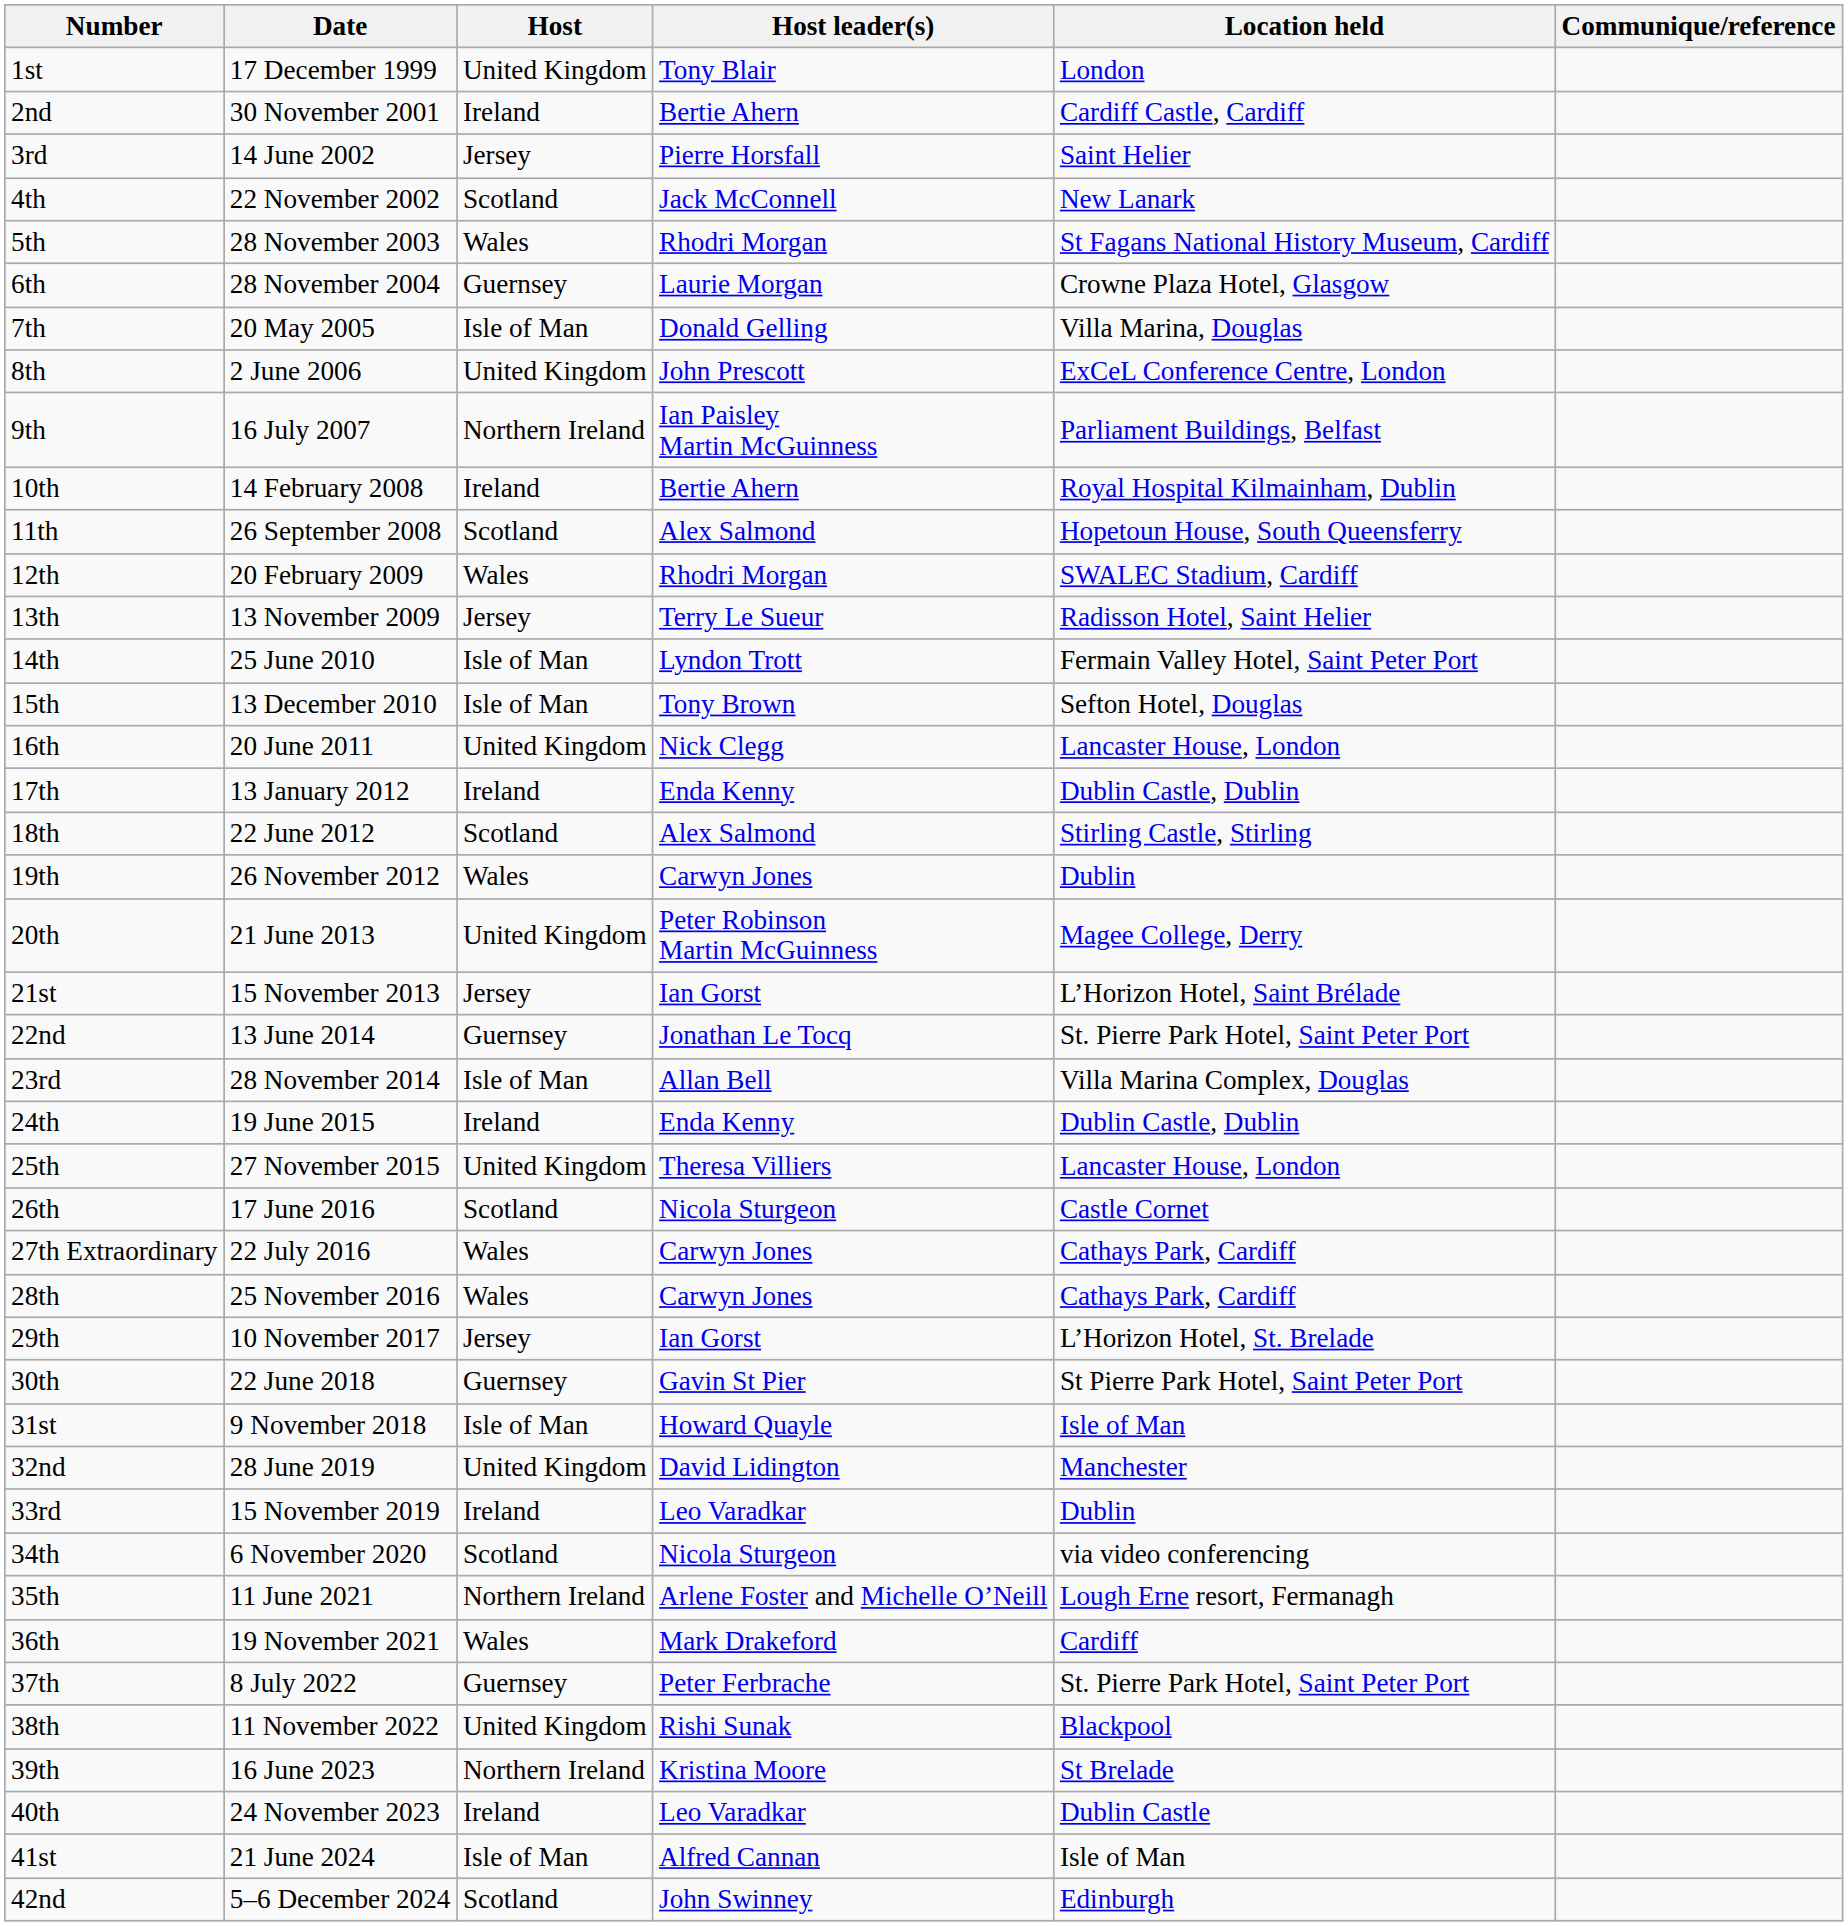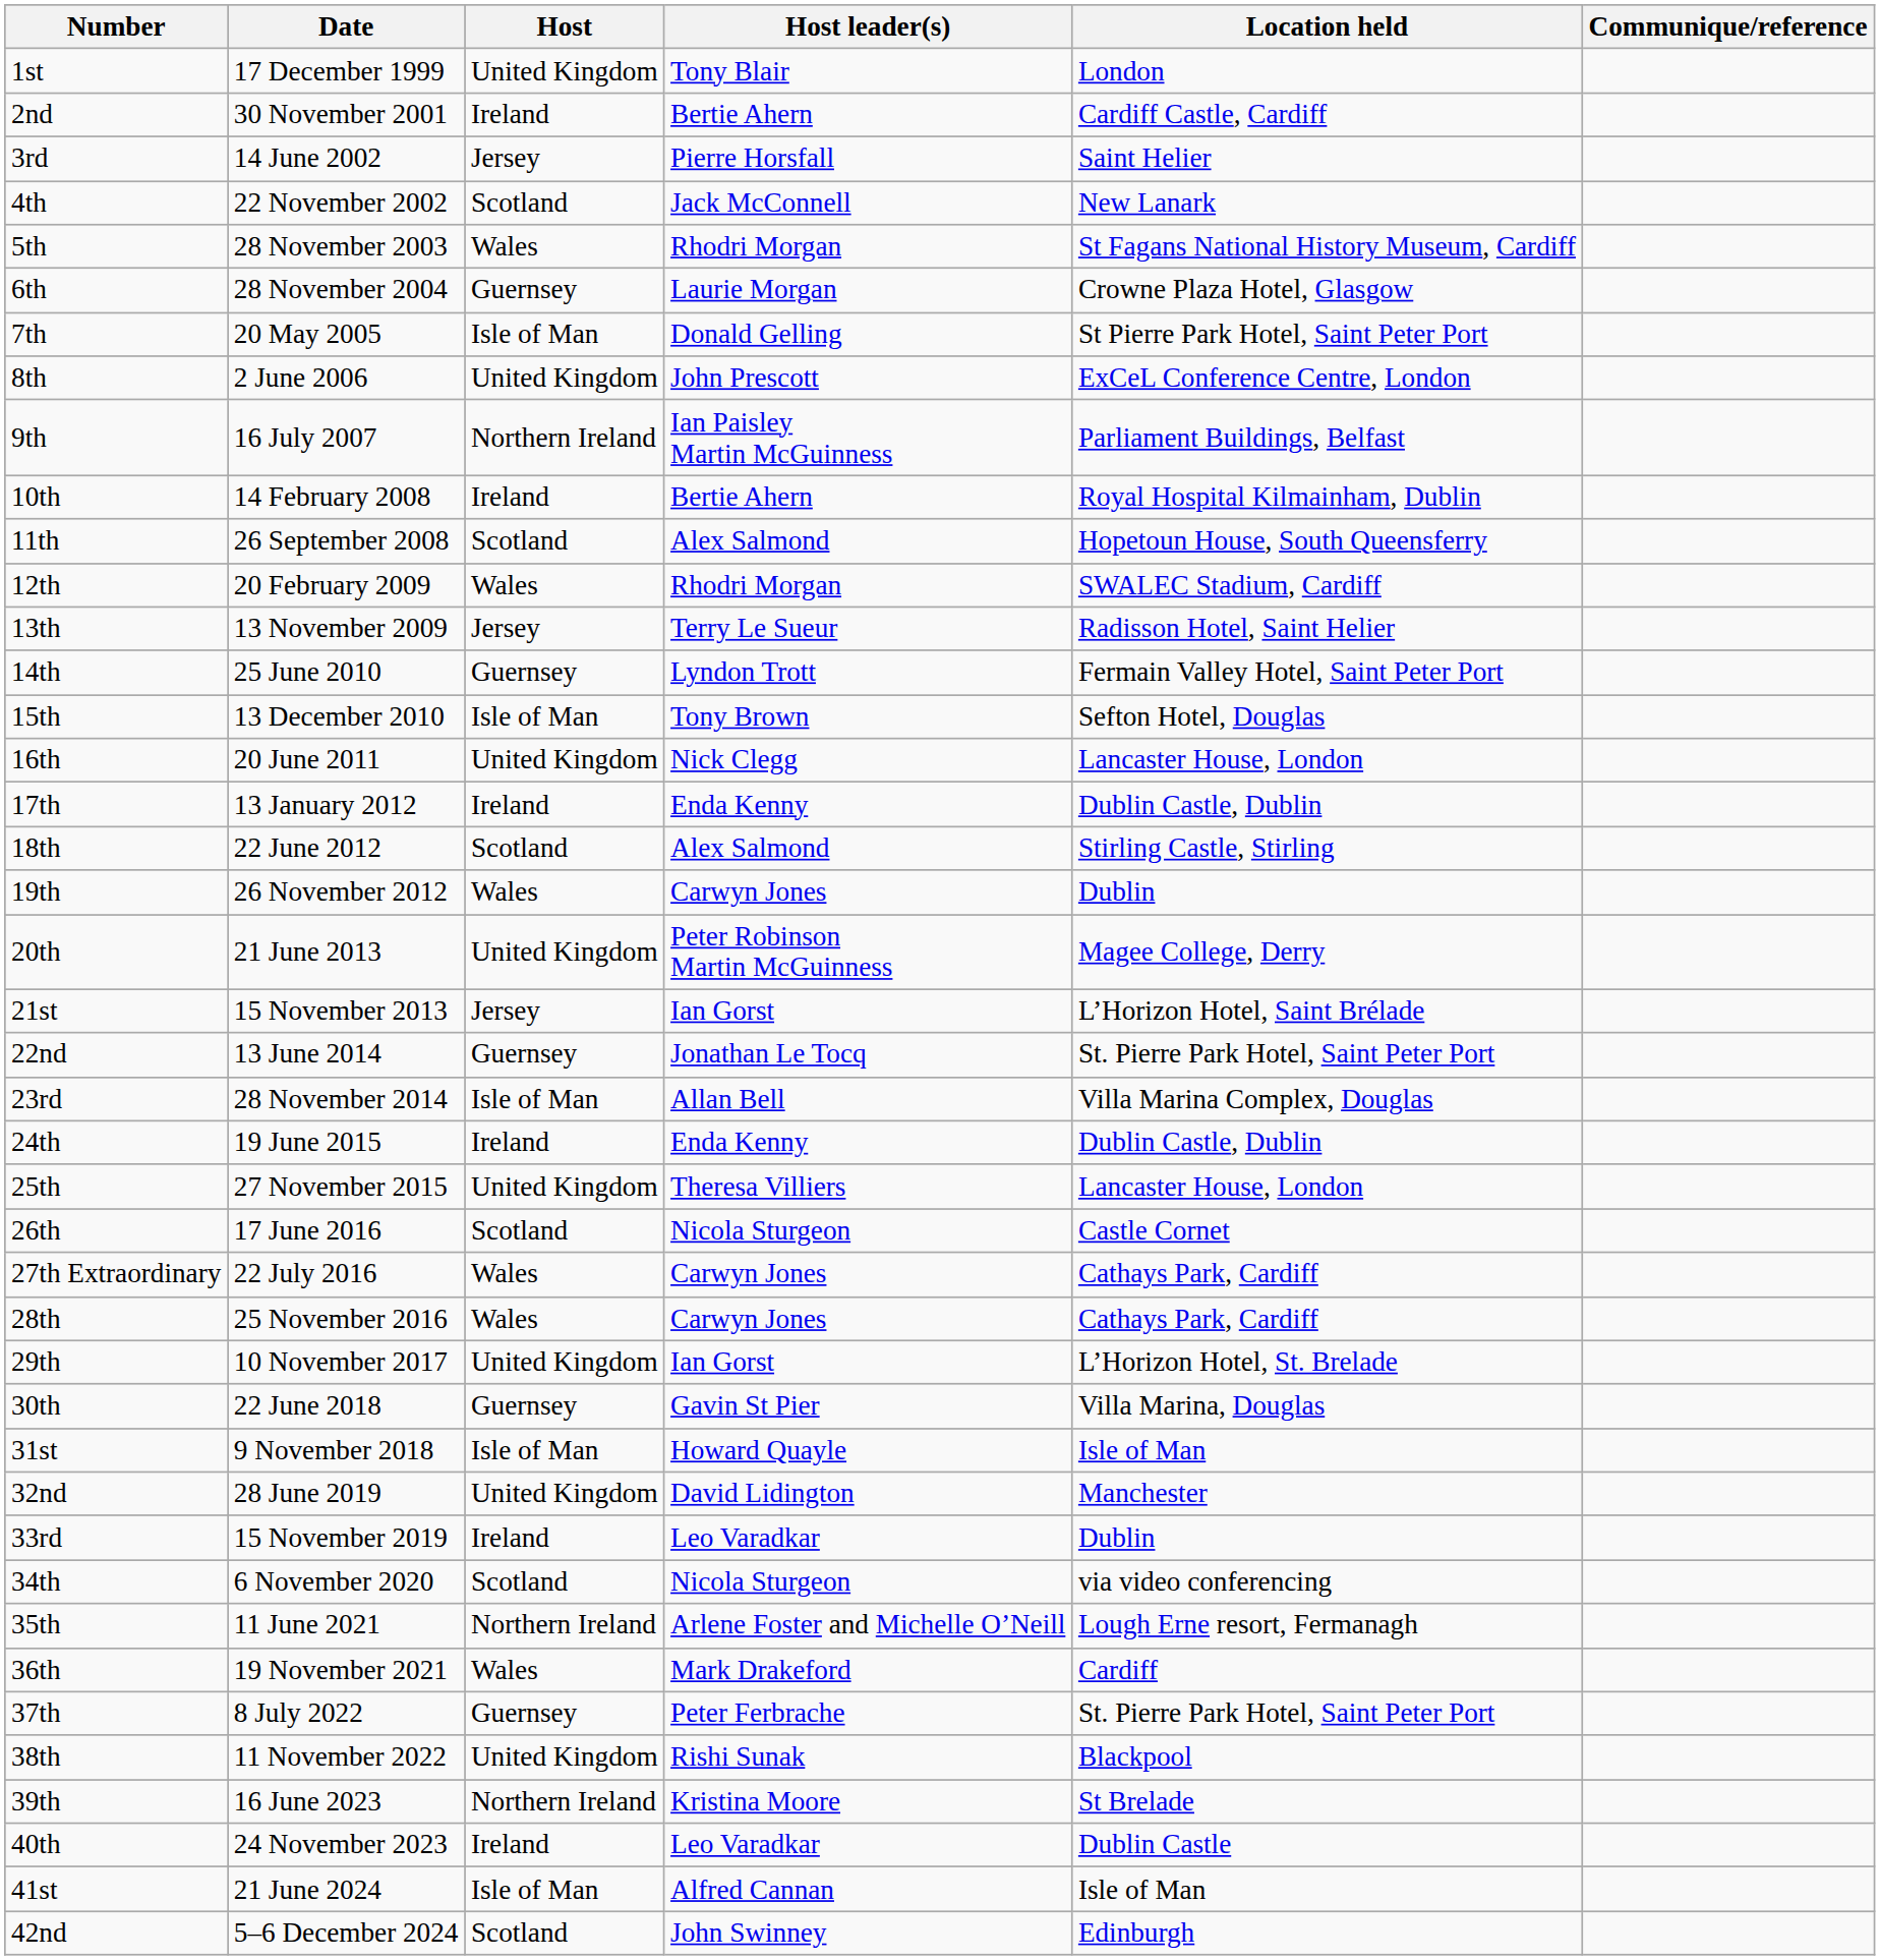7th | Location held: Villa Marina, Douglas -> St Pierre Park Hotel, Saint Peter Port
14th | Host: Isle of Man -> Guernsey
29th | Host: Jersey -> United Kingdom
30th | Location held: St Pierre Park Hotel, Saint Peter Port -> Villa Marina, Douglas
